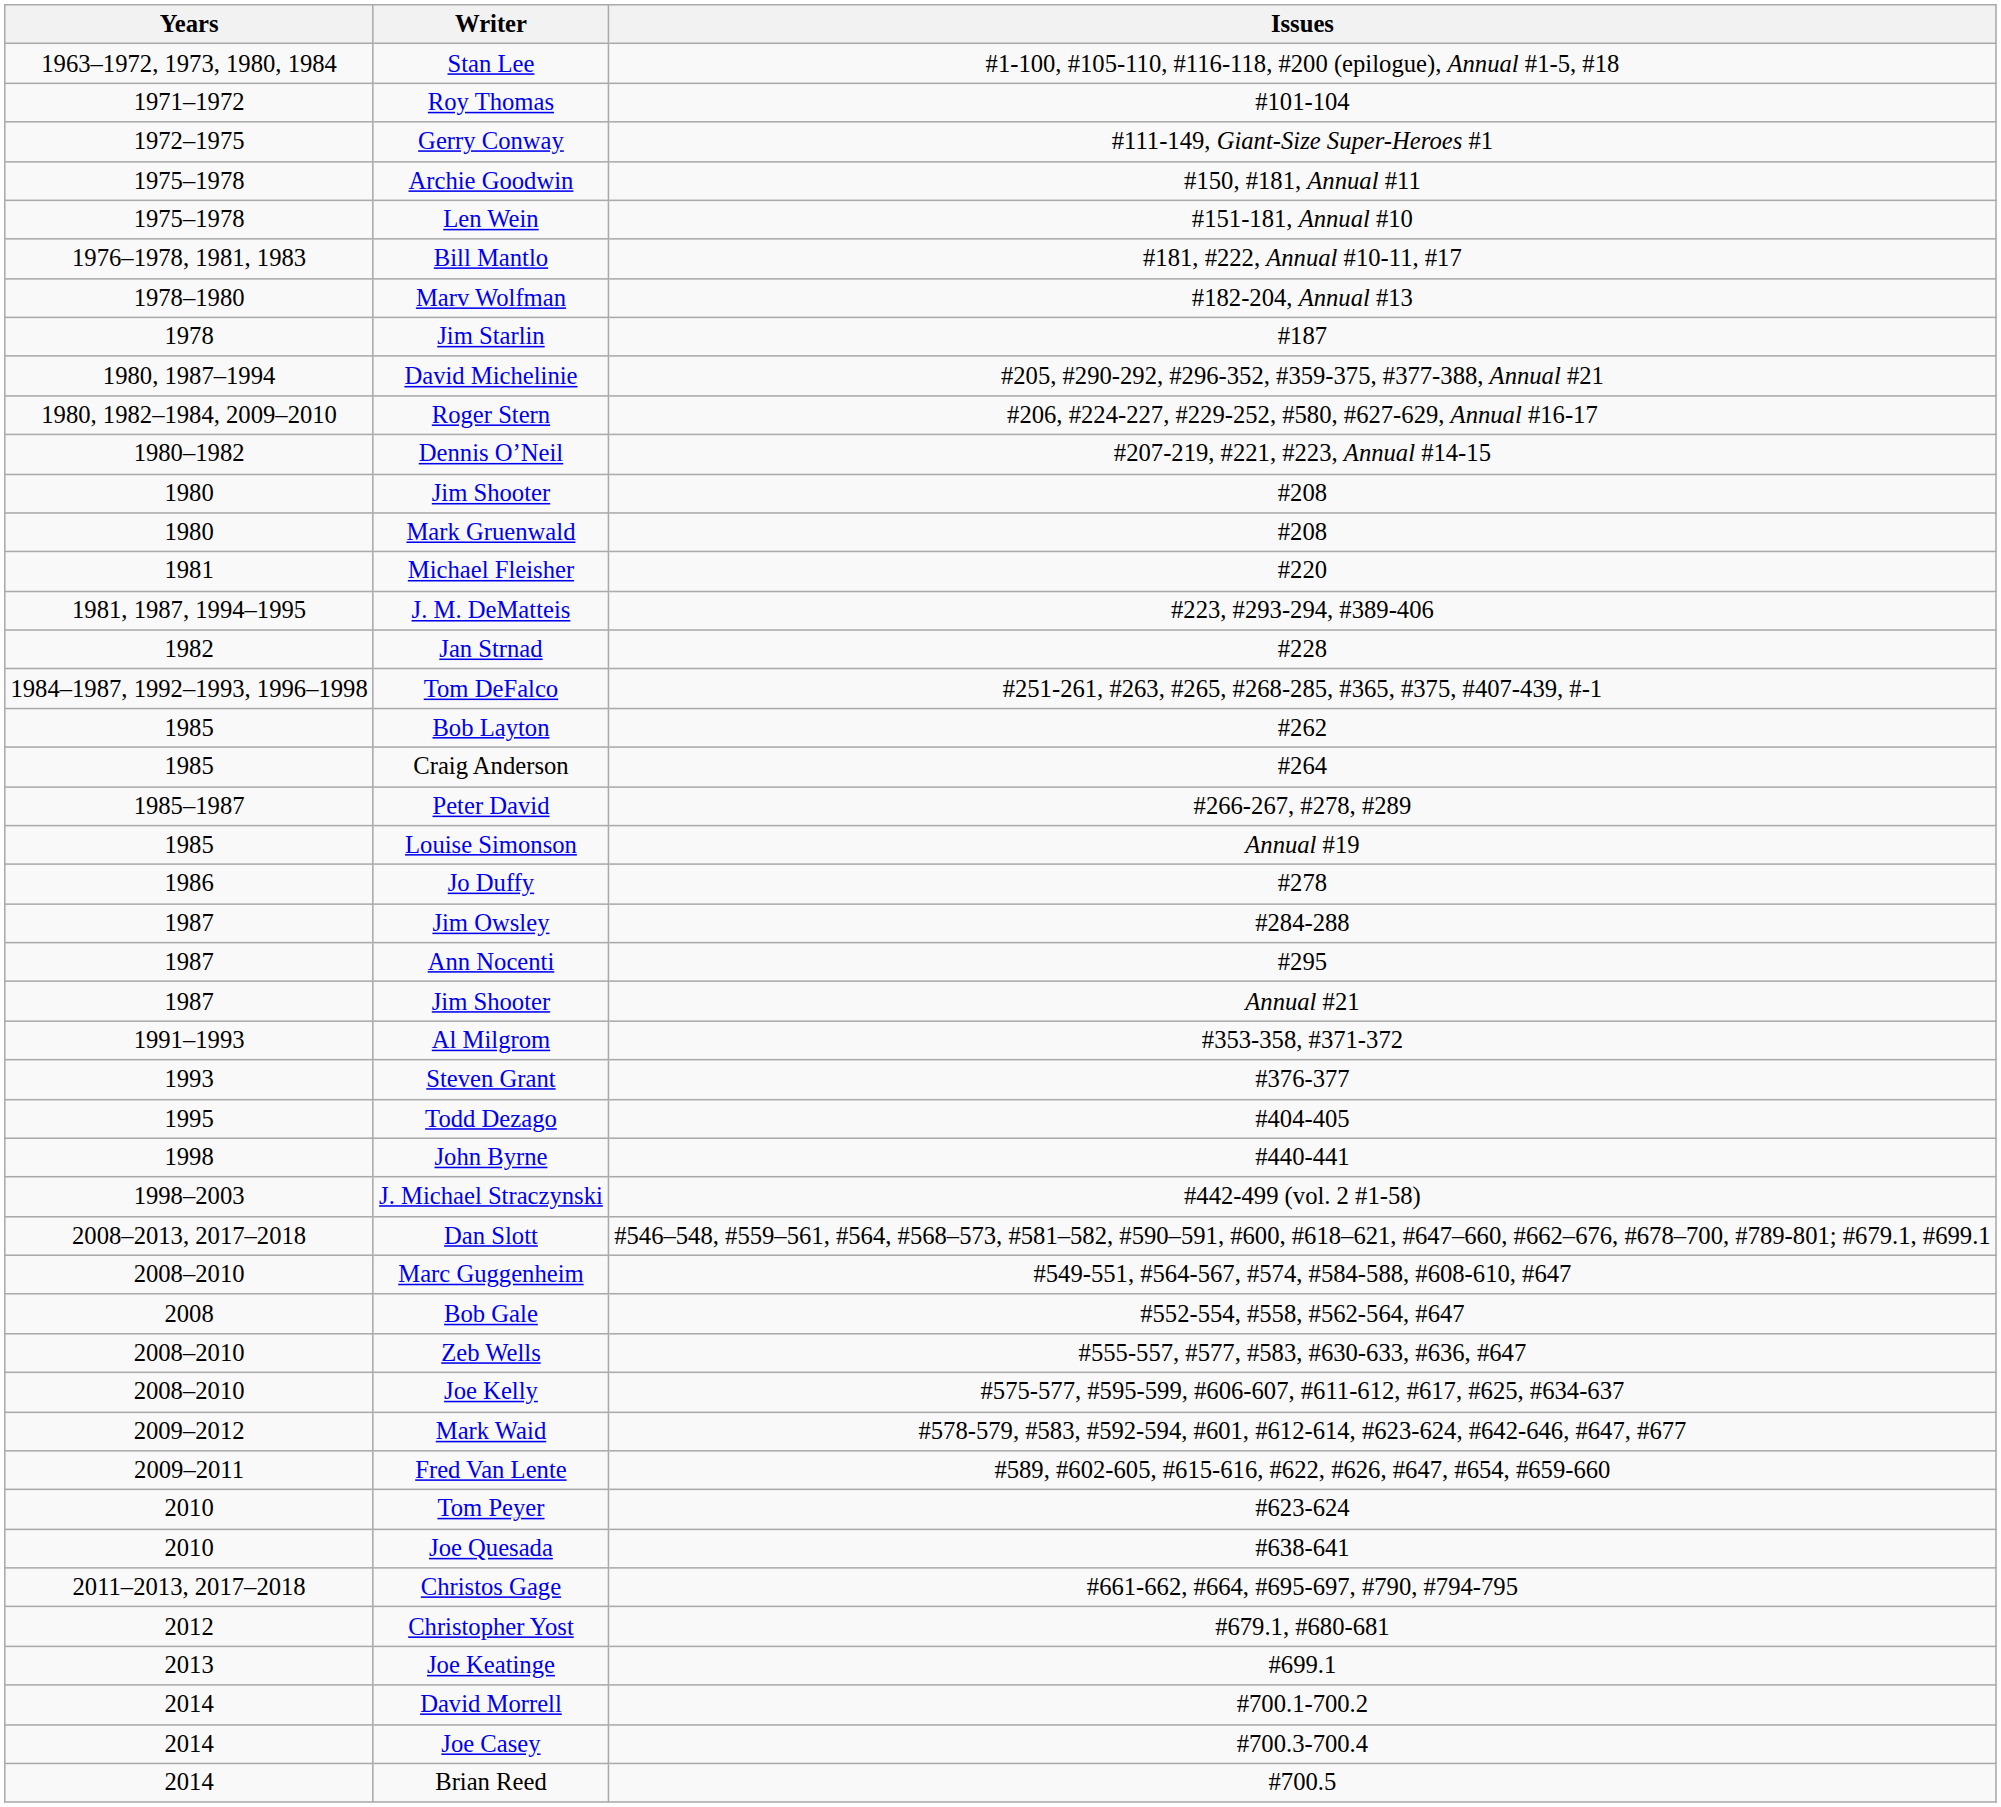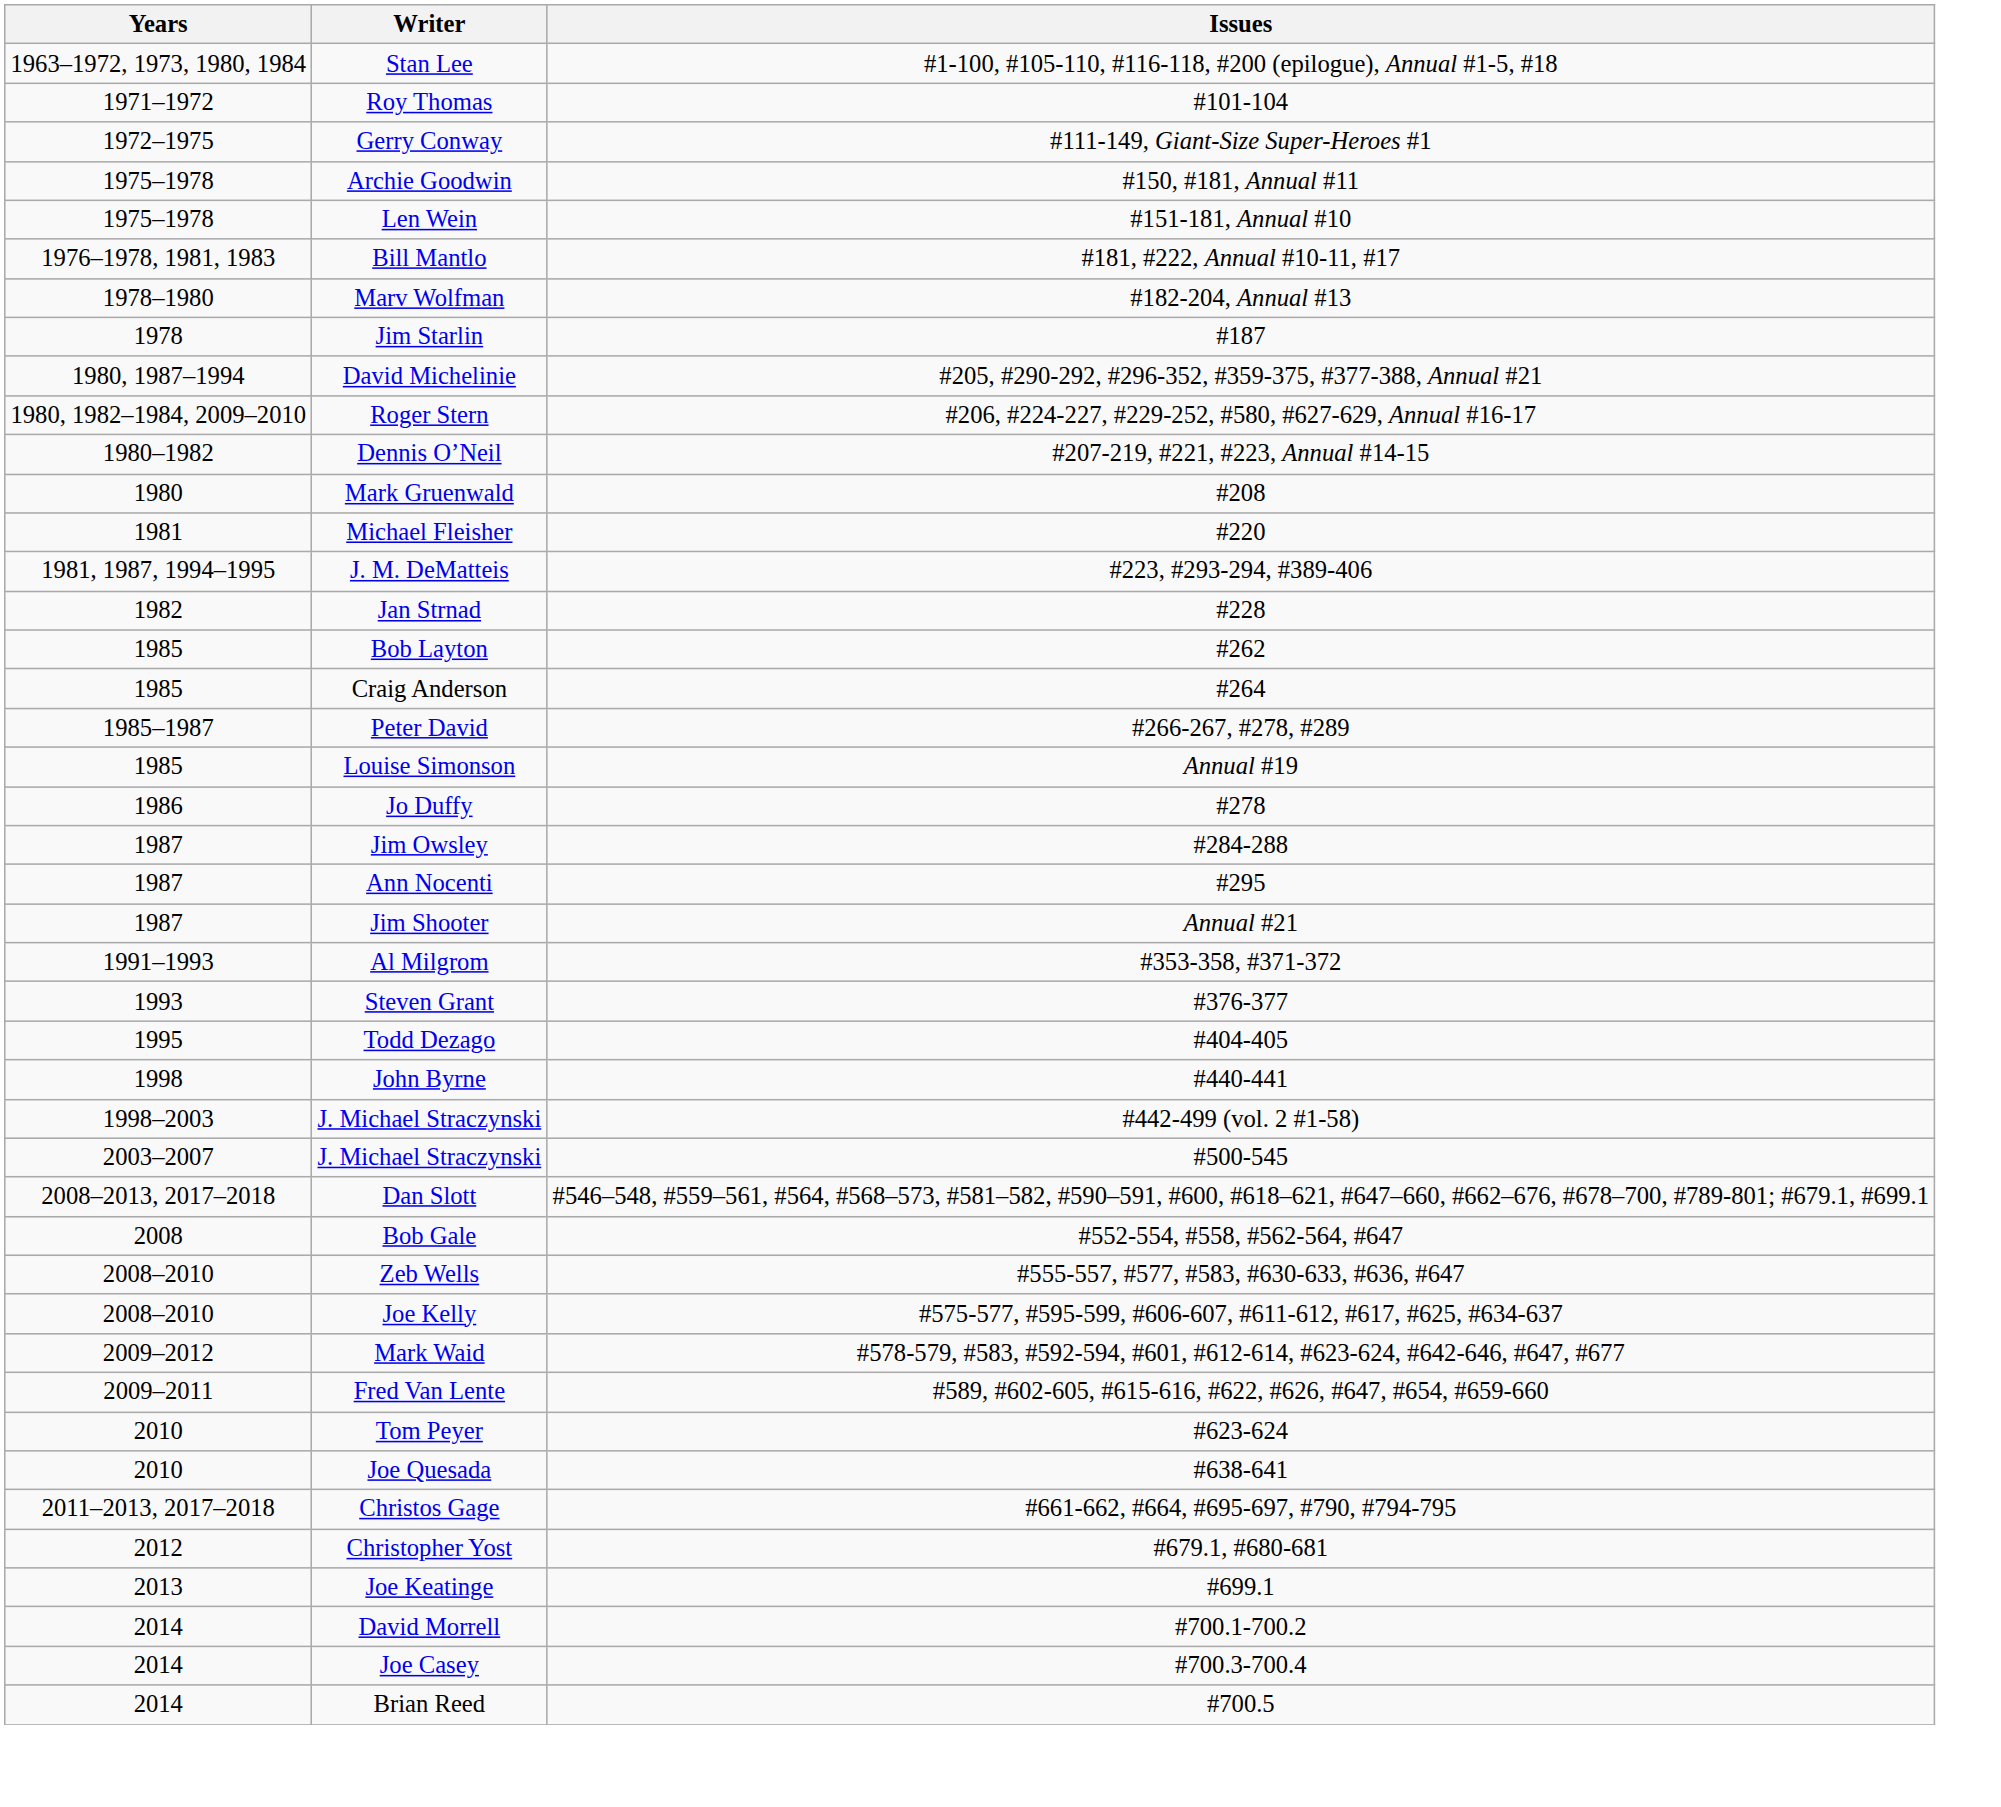- row: 1980 | Jim Shooter | #208
- row: 1984–1987, 1992–1993, 1996–1998 | Tom DeFalco | #251-261, #263, #265, #268-285, #365, #375, #407-439, #-1
+ row: 2003–2007 | J. Michael Straczynski | #500-545
- row: 2008–2010 | Marc Guggenheim | #549-551, #564-567, #574, #584-588, #608-610, #647
